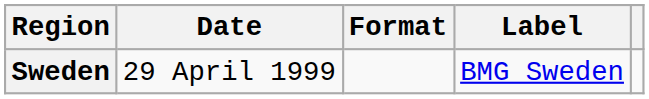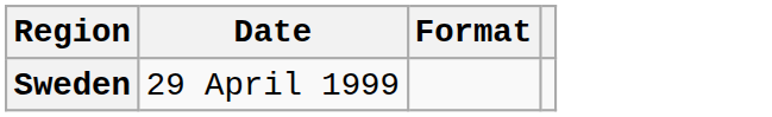- column: Label | BMG Sweden
